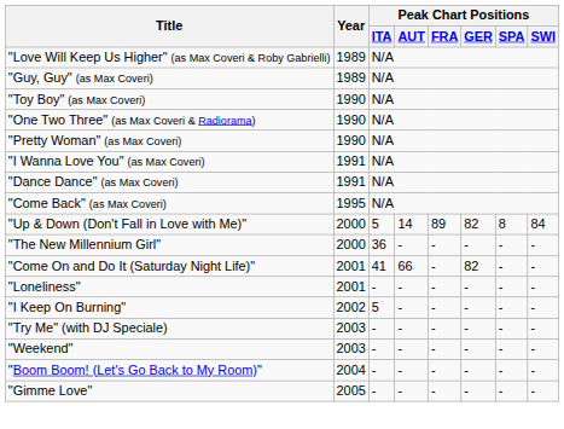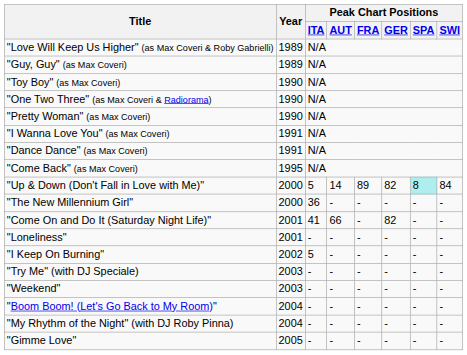"Up & Down (Don't Fall in Love with Me)" | Peak Chart Positions / SPA: no background -> paleturquoise background
+ row: "My Rhythm of the Night" (with DJ Roby Pinna) | 2004 | - | - | - | - | - | -
